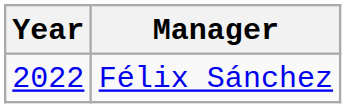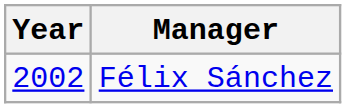Félix Sánchez | Year: 2022 -> 2002
